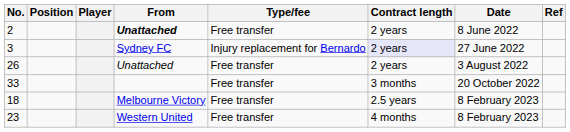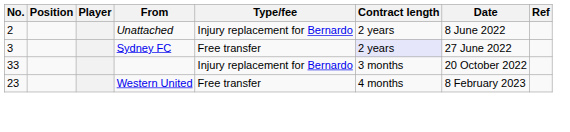2 | From: bold -> normal
2 | Type/fee: Free transfer -> Injury replacement for Bernardo
3 | Type/fee: Injury replacement for Bernardo -> Free transfer
- row: 26 | Unattached | Free transfer | 2 years | 3 August 2022
33 | Type/fee: Free transfer -> Injury replacement for Bernardo
- row: 18 | Melbourne Victory | Free transfer | 2.5 years | 8 February 2023
